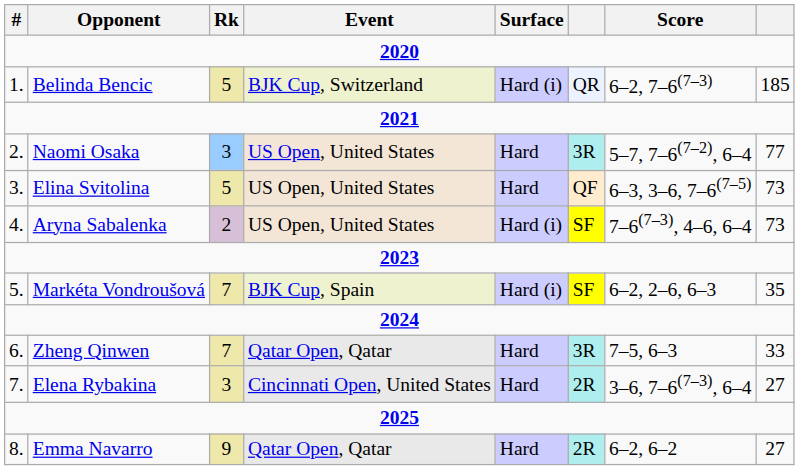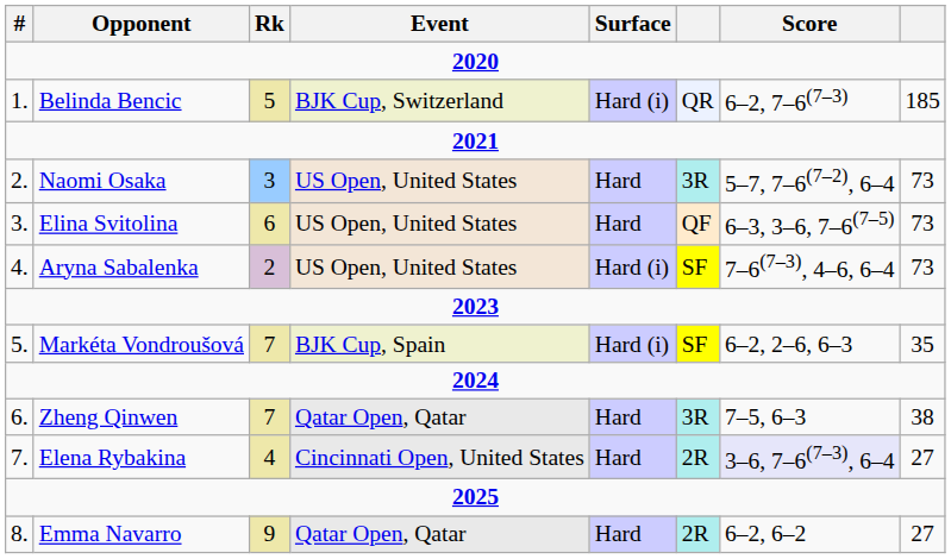Naomi Osaka | column 8: 77 -> 73
Elina Svitolina | Rk: 5 -> 6
Zheng Qinwen | column 8: 33 -> 38
Elena Rybakina | Rk: 3 -> 4
Elena Rybakina | Score: no background -> lavender background
